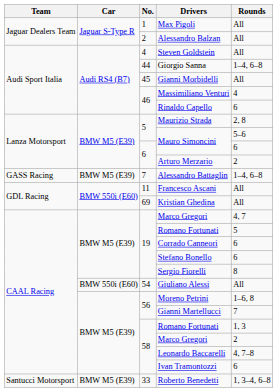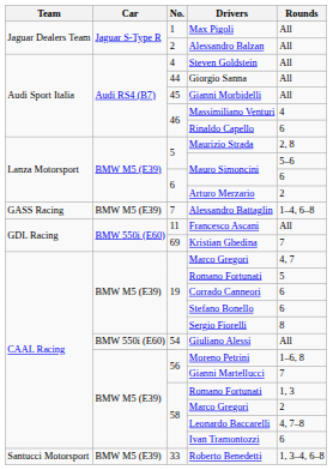Giorgio Sanna | Rounds: 1–4, 6–8 -> All
Kristian Ghedina | Rounds: All -> 7
